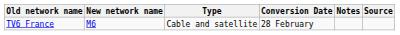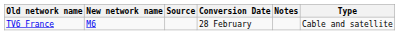columns swapped: Type <-> Source
